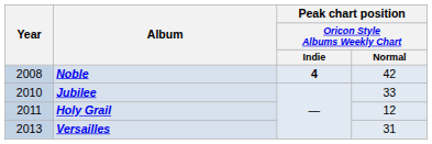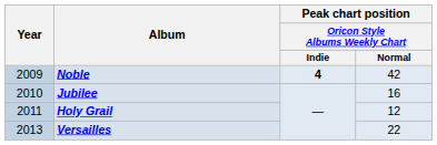Noble | Year: 2008 -> 2009
Jubilee | column 4: 33 -> 16
Versailles | column 4: 31 -> 22
